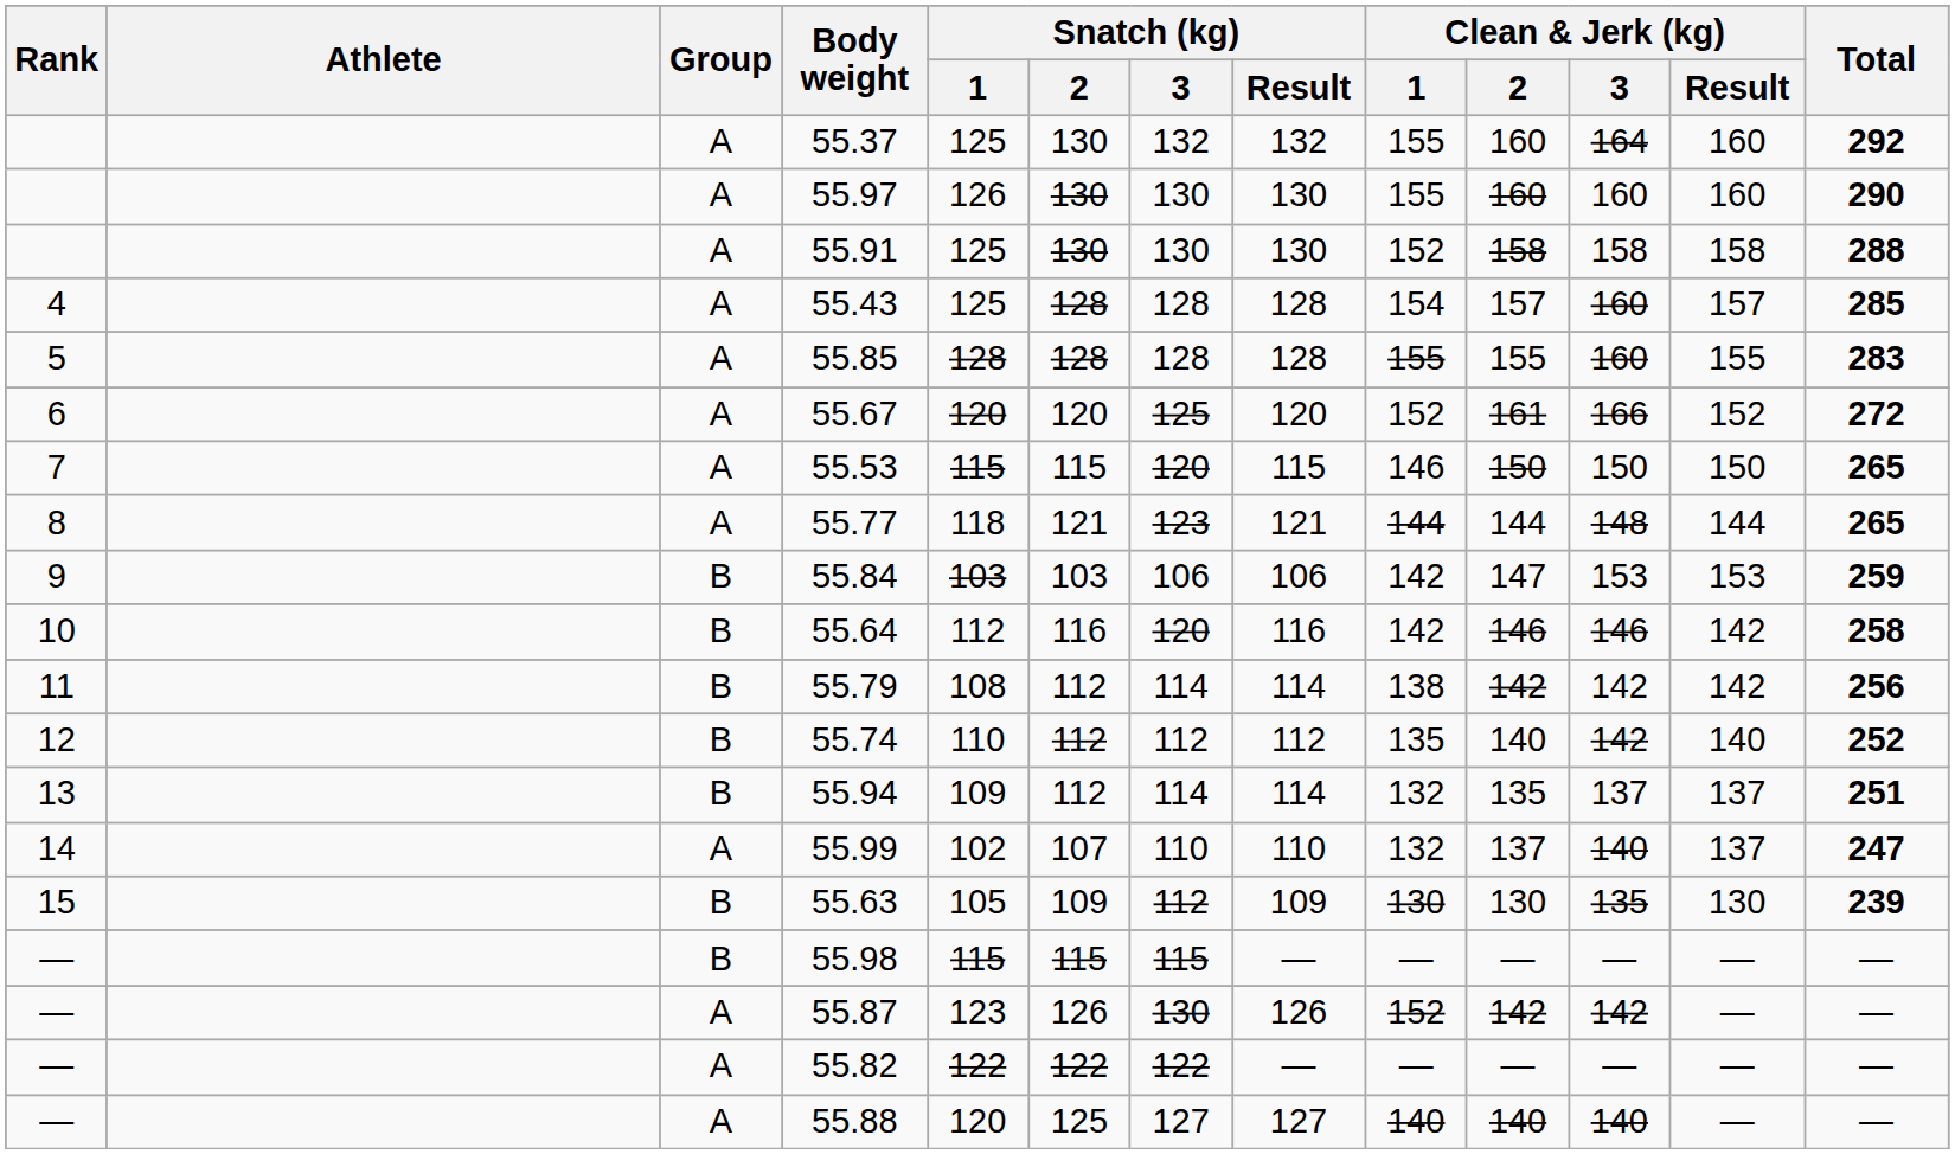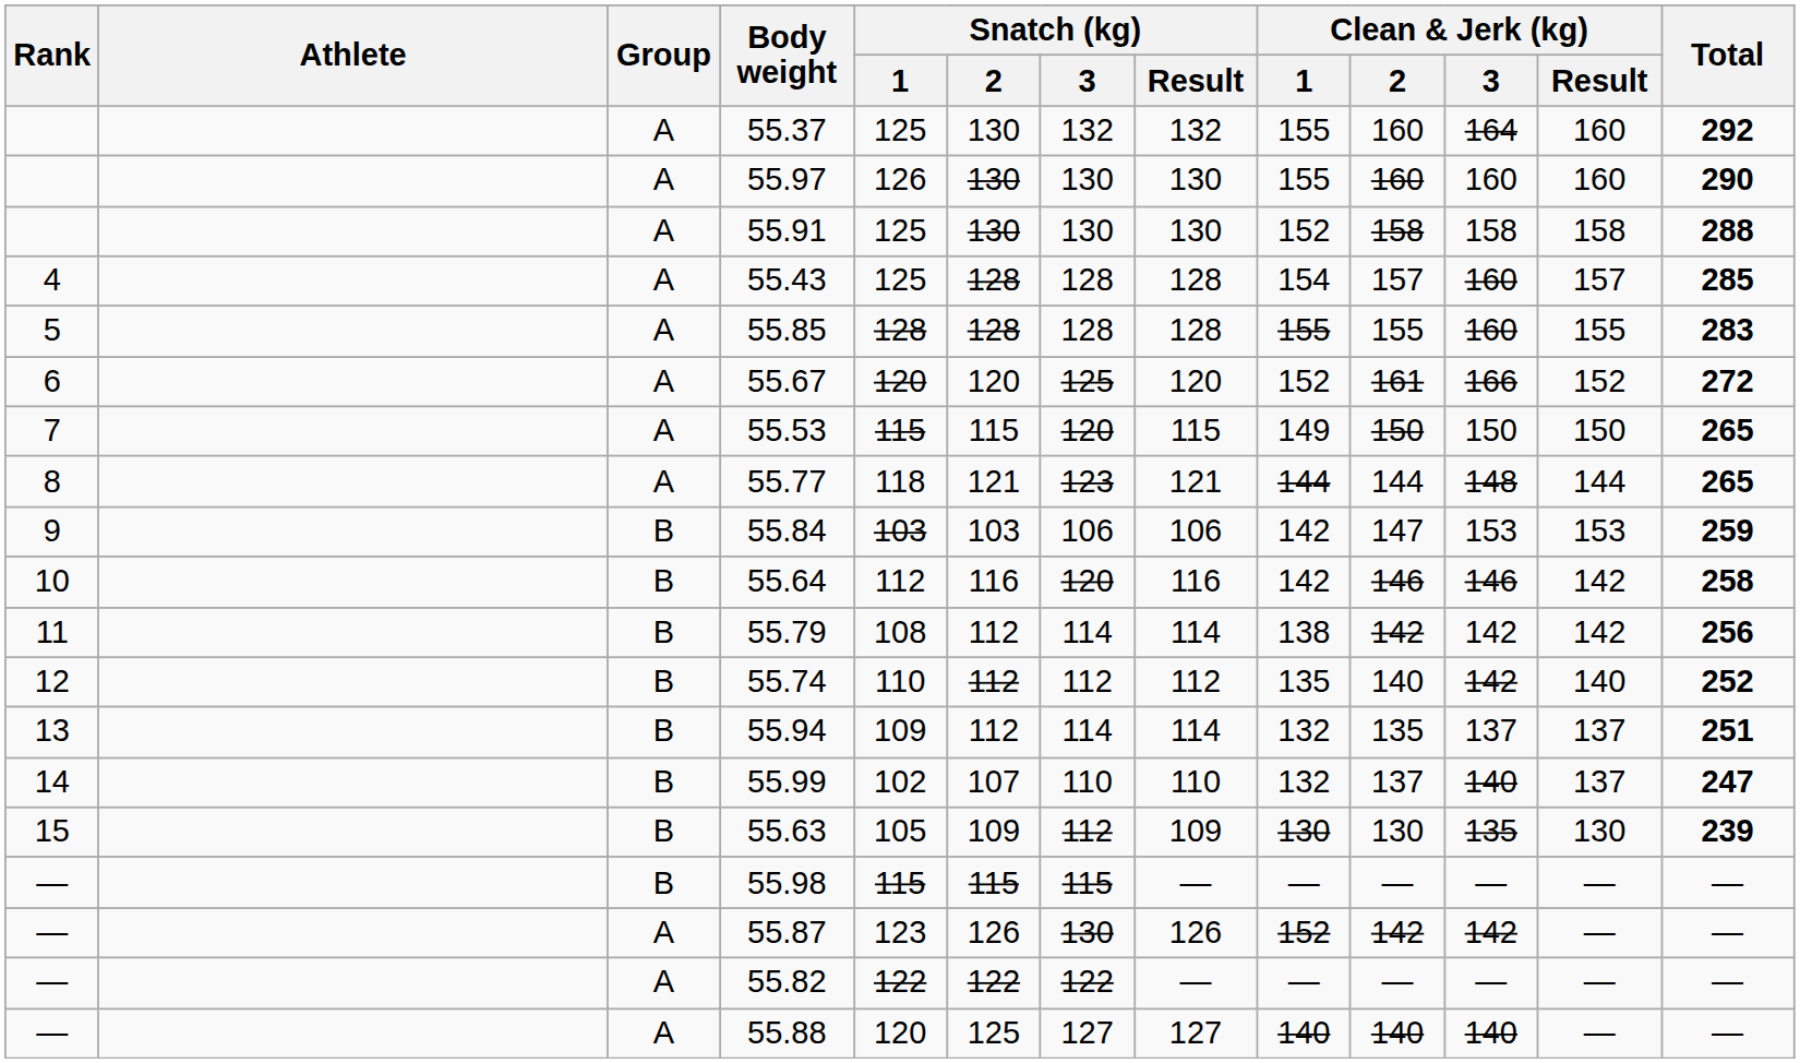55.53 | Clean & Jerk (kg) / 1: 146 -> 149
55.99 | Group: A -> B
